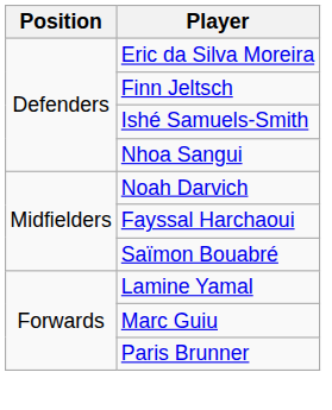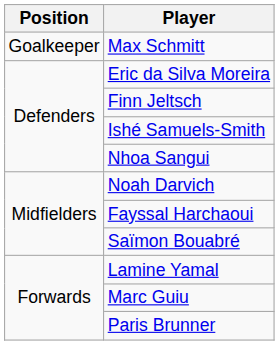+ row: Goalkeeper | Max Schmitt
